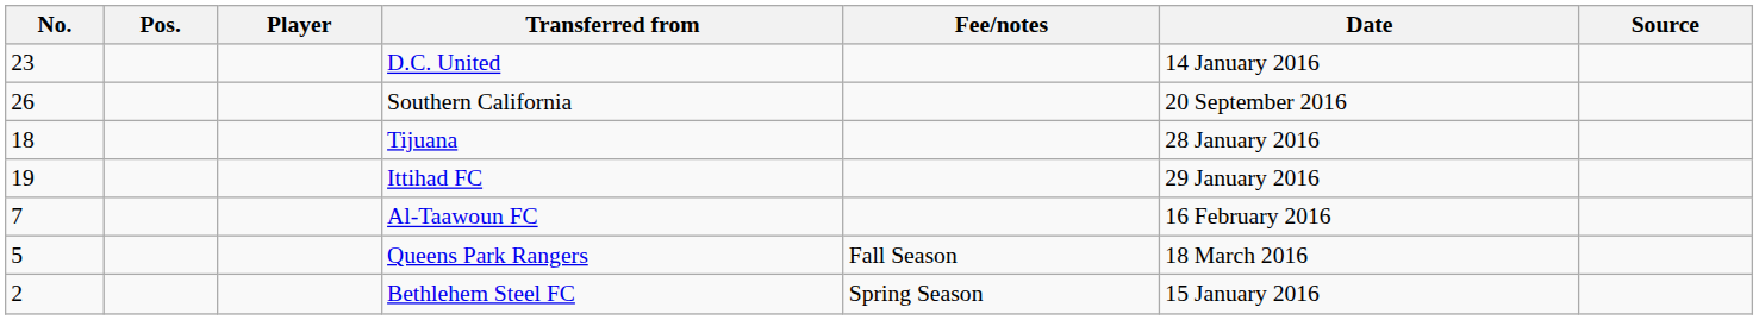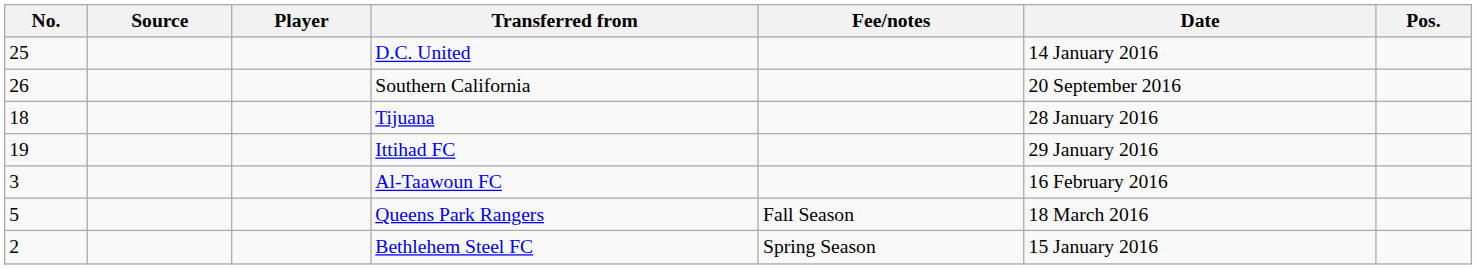columns swapped: Pos. <-> Source
D.C. United | No.: 23 -> 25
Al-Taawoun FC | No.: 7 -> 3
